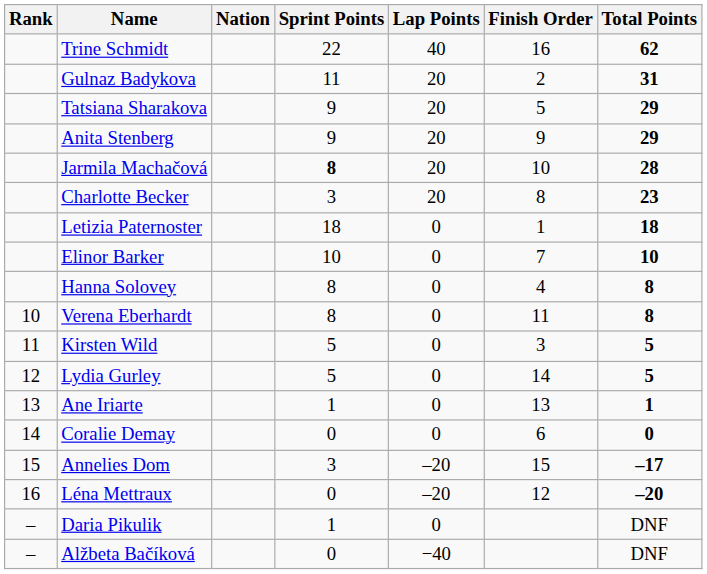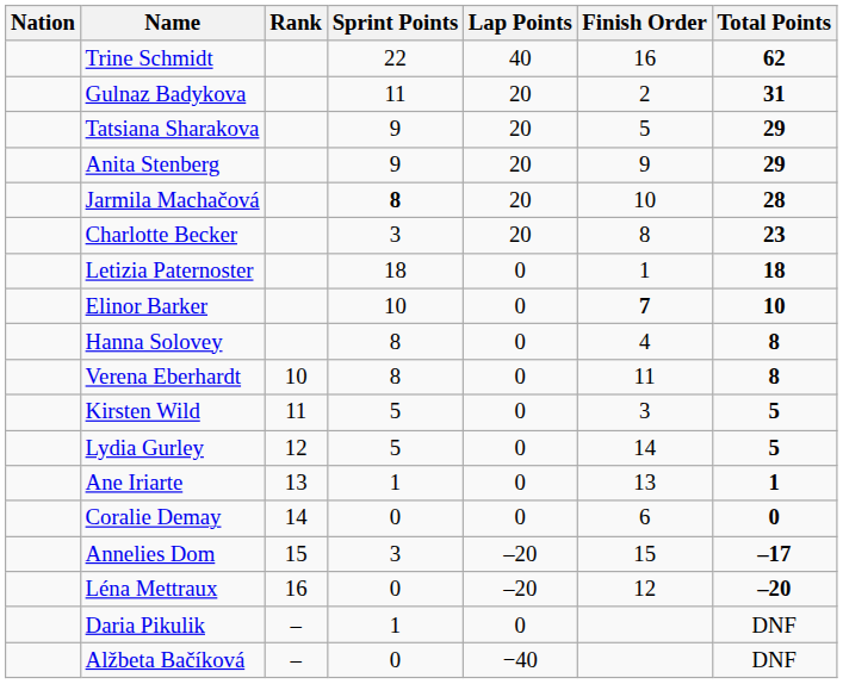columns swapped: Rank <-> Nation
Elinor Barker | Finish Order: normal -> bold
